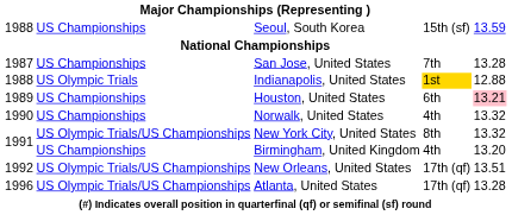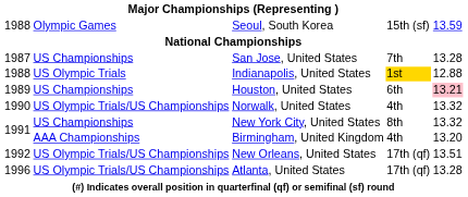Seoul, South Korea | column 2: US Championships -> Olympic Games
Norwalk, United States | column 2: US Championships -> US Olympic Trials/US Championships
New York City, United States | column 2: US Olympic Trials/US Championships -> US Championships
Birmingham, United Kingdom | column 2: US Championships -> AAA Championships
